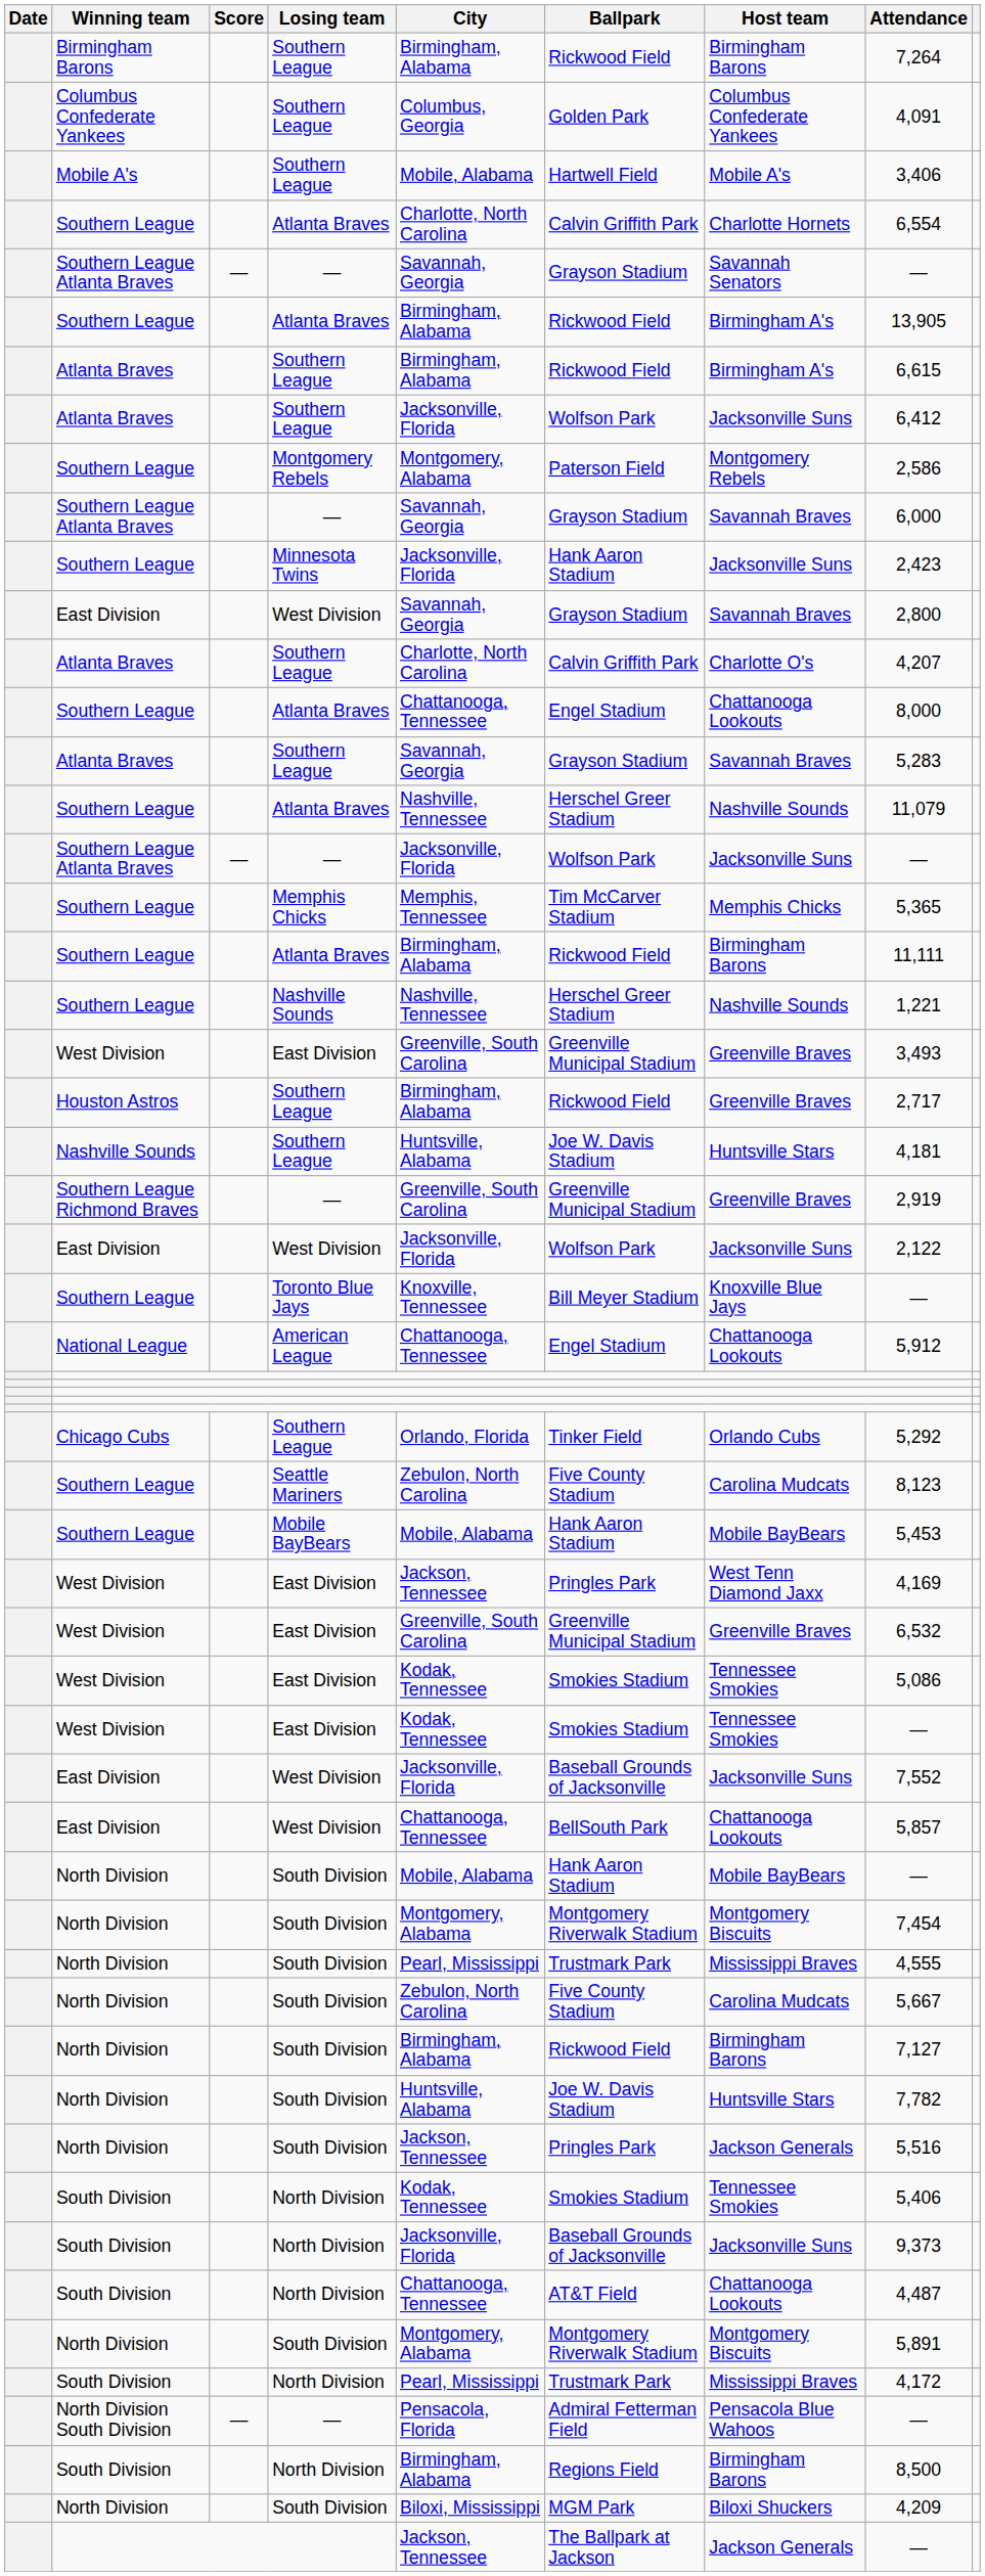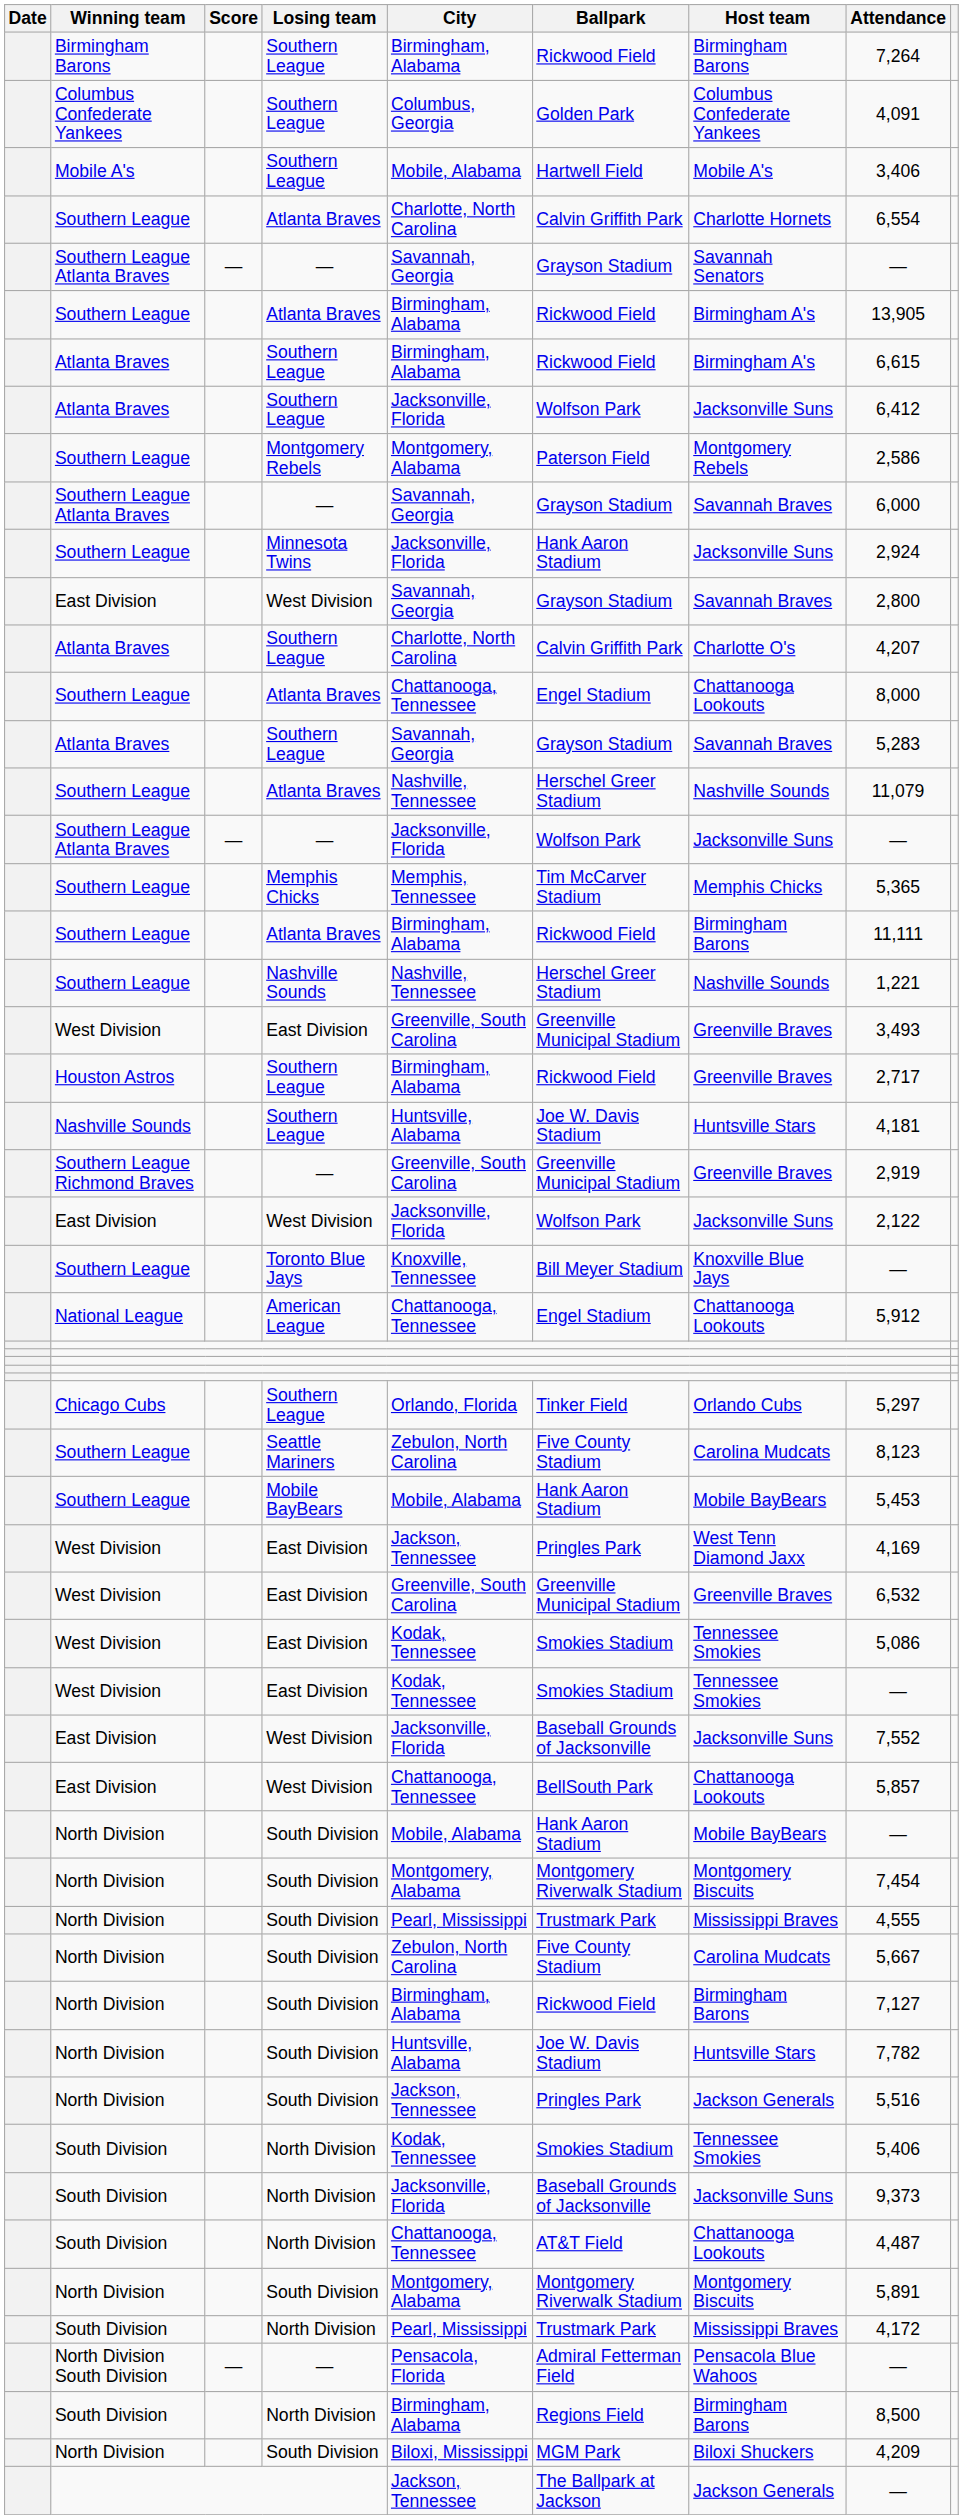Southern League / Minnesota Twins | Attendance: 2,423 -> 2,924
Chicago Cubs | Attendance: 5,292 -> 5,297
